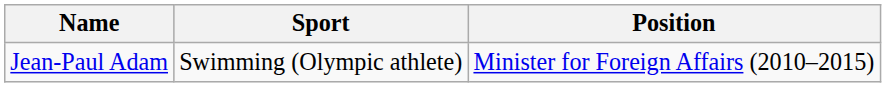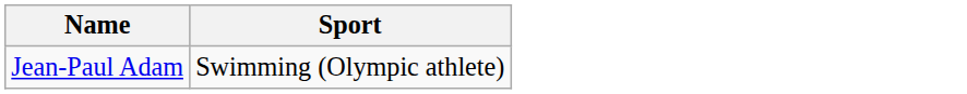- column: Position | Minister for Foreign Affairs (2010–2015)
